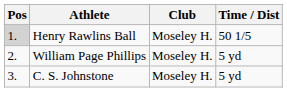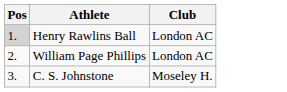- column: Time / Dist | 50 1/5 | 5 yd | 5 yd
Henry Rawlins Ball | Club: Moseley H. -> London AC
William Page Phillips | Club: Moseley H. -> London AC
